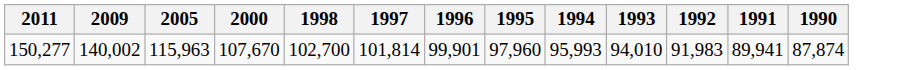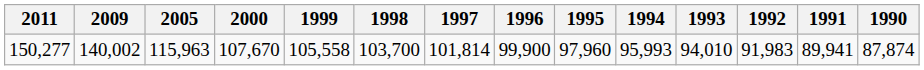+ column: 1999 | 105,558
150,277 | 1998: 102,700 -> 103,700
150,277 | 1996: 99,901 -> 99,900
